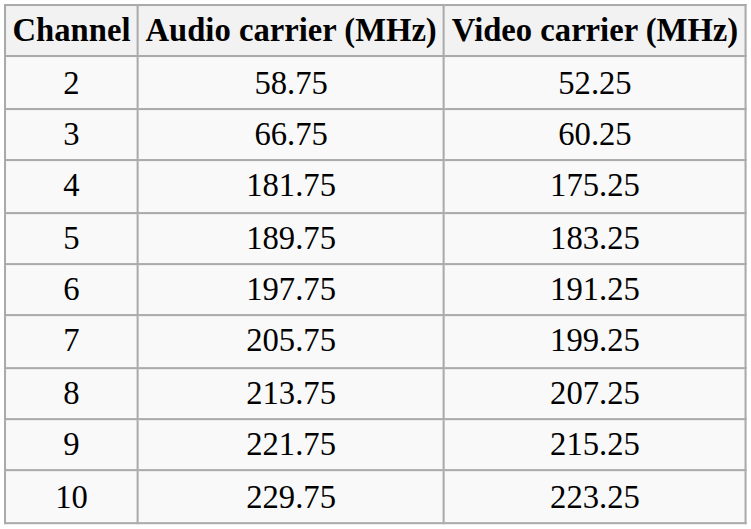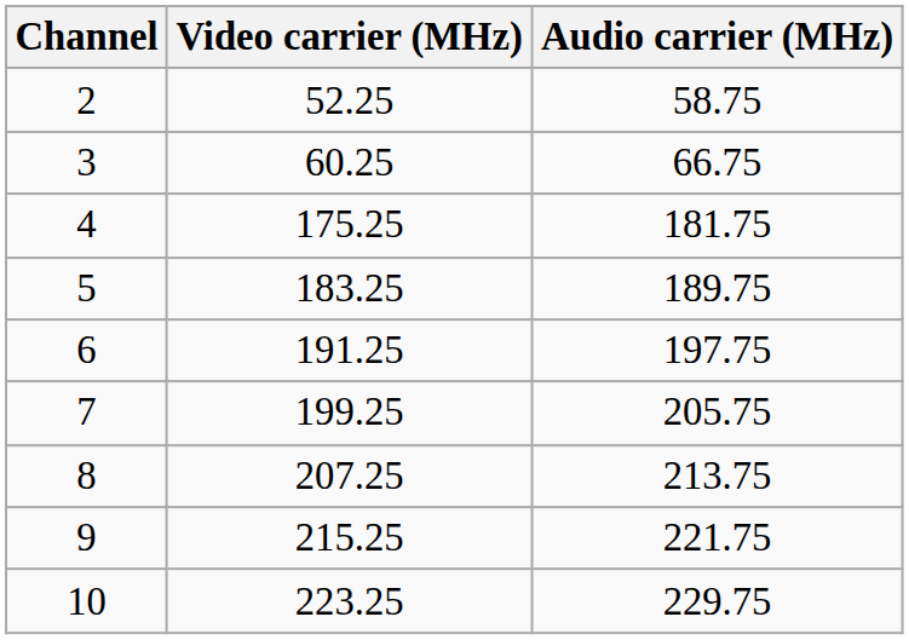columns swapped: Video carrier (MHz) <-> Audio carrier (MHz)
